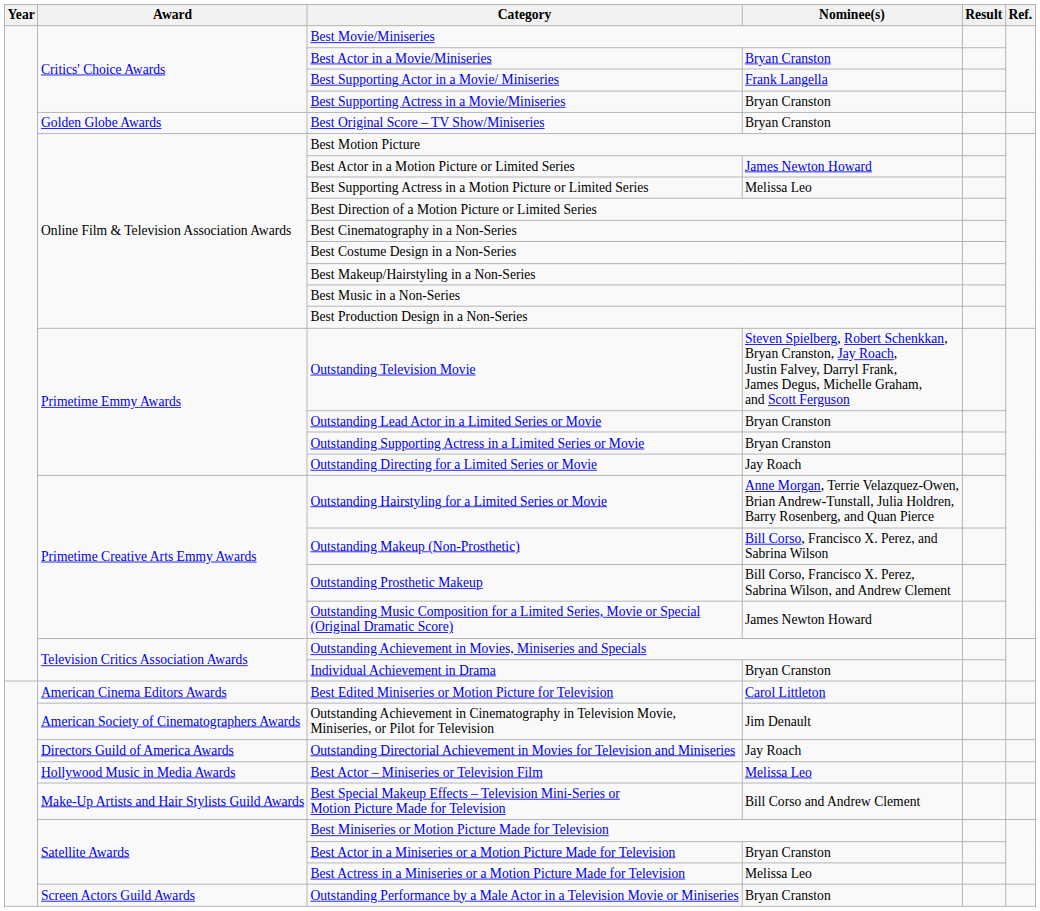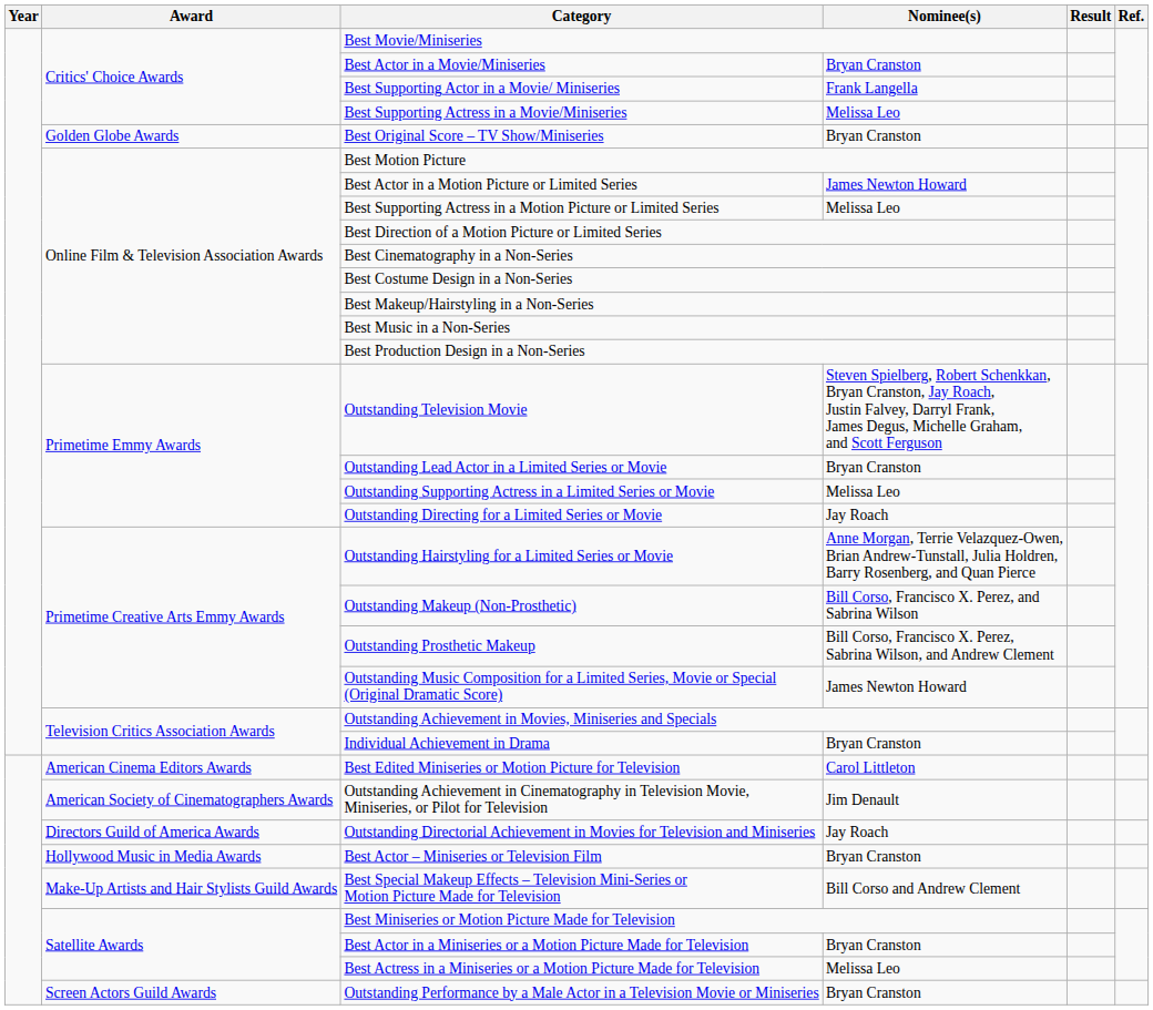Best Supporting Actress in a Movie/Miniseries | Nominee(s): Bryan Cranston -> Melissa Leo
Outstanding Supporting Actress in a Limited Series or Movie | Nominee(s): Bryan Cranston -> Melissa Leo
Best Actor – Miniseries or Television Film | Nominee(s): Melissa Leo -> Bryan Cranston
